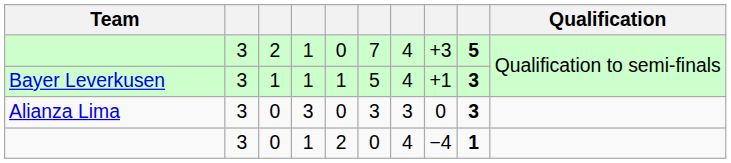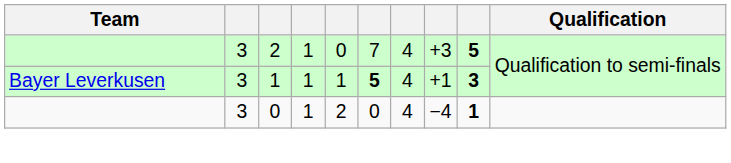Bayer Leverkusen | column 6: normal -> bold
- row: Alianza Lima | 3 | 0 | 3 | 0 | 3 | 3 | 0 | 3
